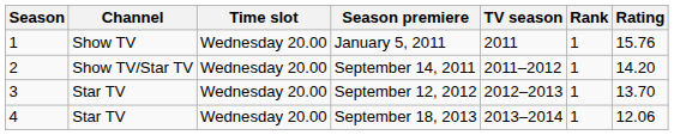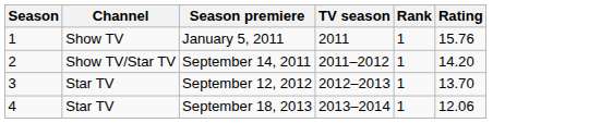- column: Time slot | Wednesday 20.00 | Wednesday 20.00 | Wednesday 20.00 | Wednesday 20.00
